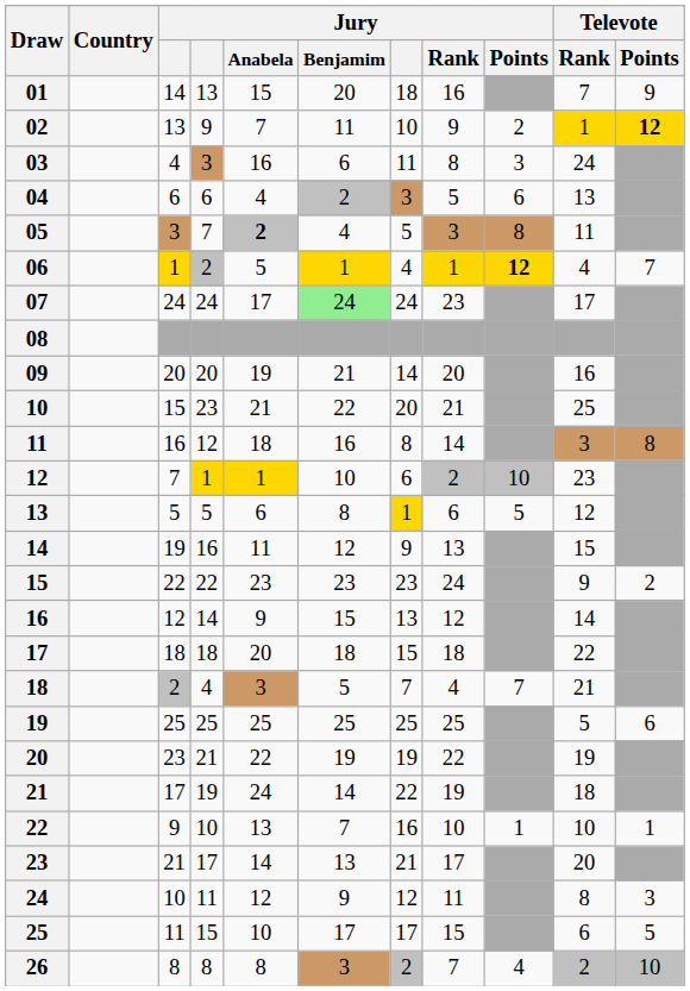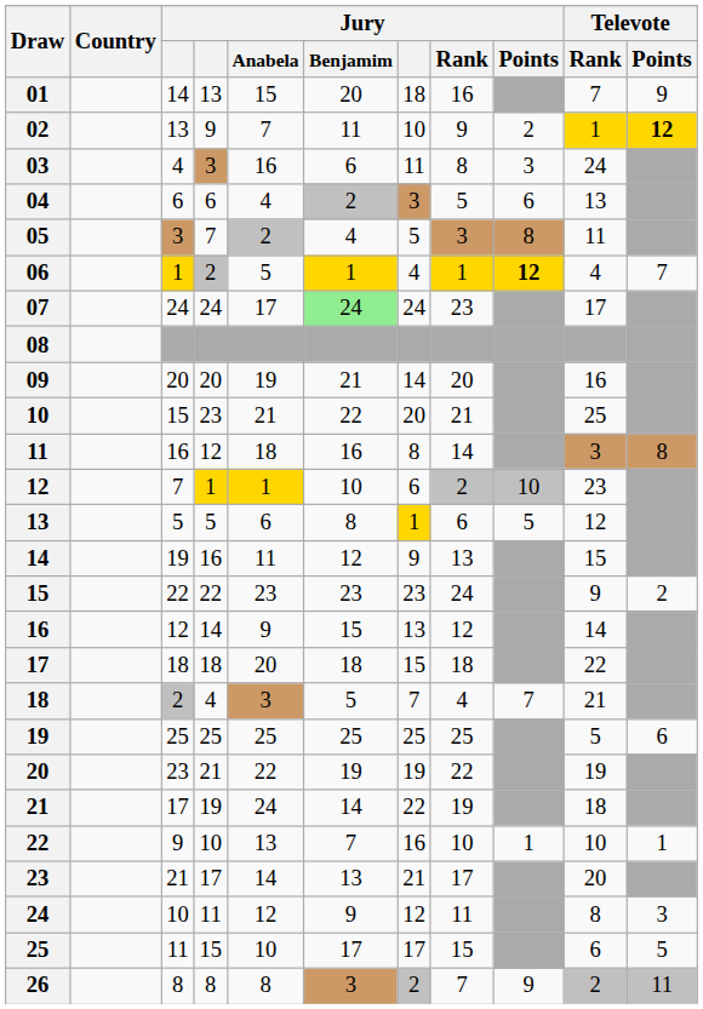05 | Jury / Anabela: bold -> normal
26 | Jury / Points: 4 -> 9
26 | Televote / Points: 10 -> 11
